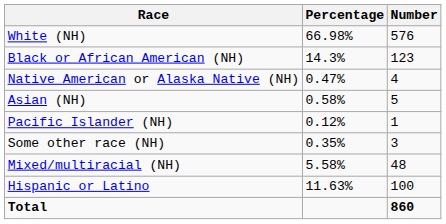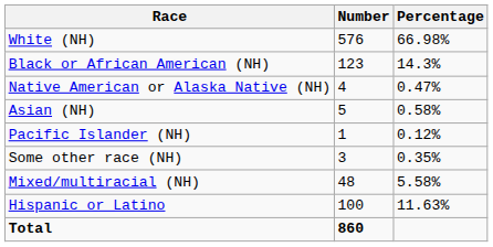columns swapped: Number <-> Percentage
